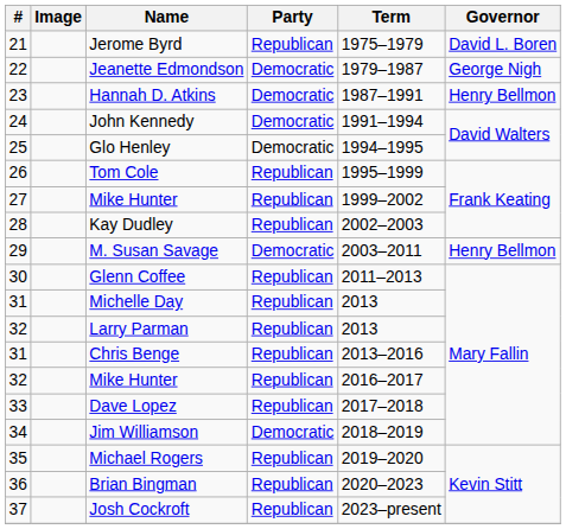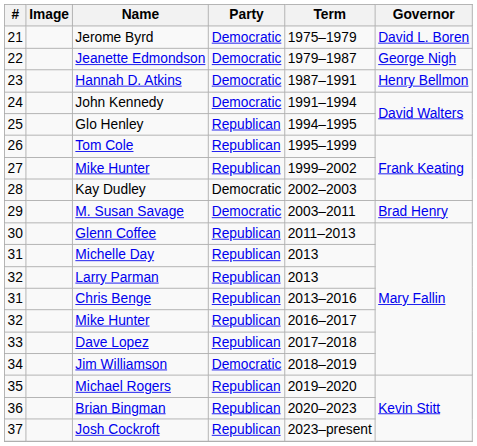Jerome Byrd | Party: Republican -> Democratic
Glo Henley | Party: Democratic -> Republican
Kay Dudley | Party: Republican -> Democratic
M. Susan Savage | Governor: Henry Bellmon -> Brad Henry
